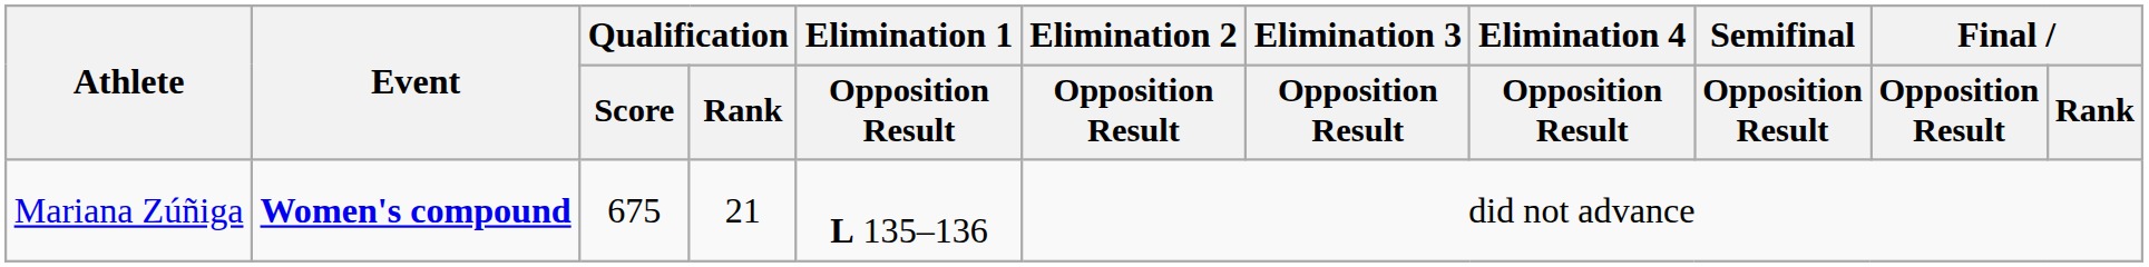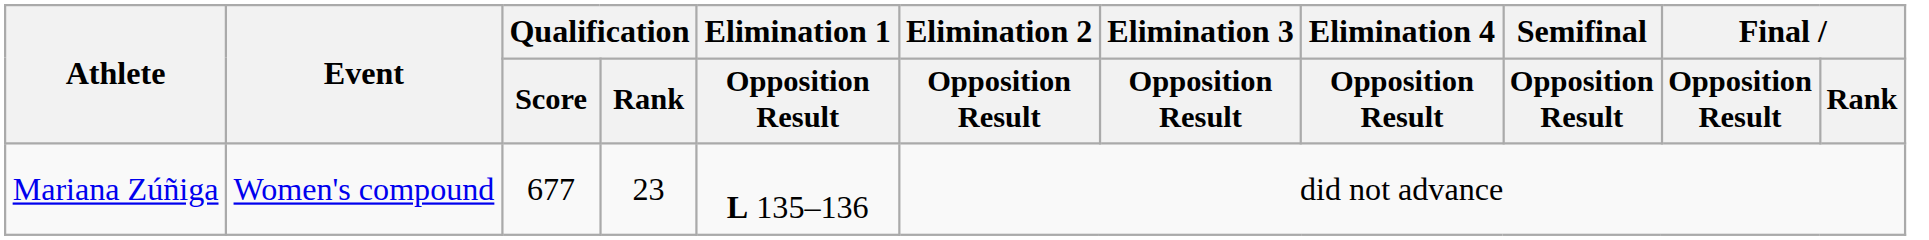Mariana Zúñiga | Event: bold -> normal
Mariana Zúñiga | Qualification / Score: 675 -> 677
Mariana Zúñiga | Qualification / Rank: 21 -> 23
